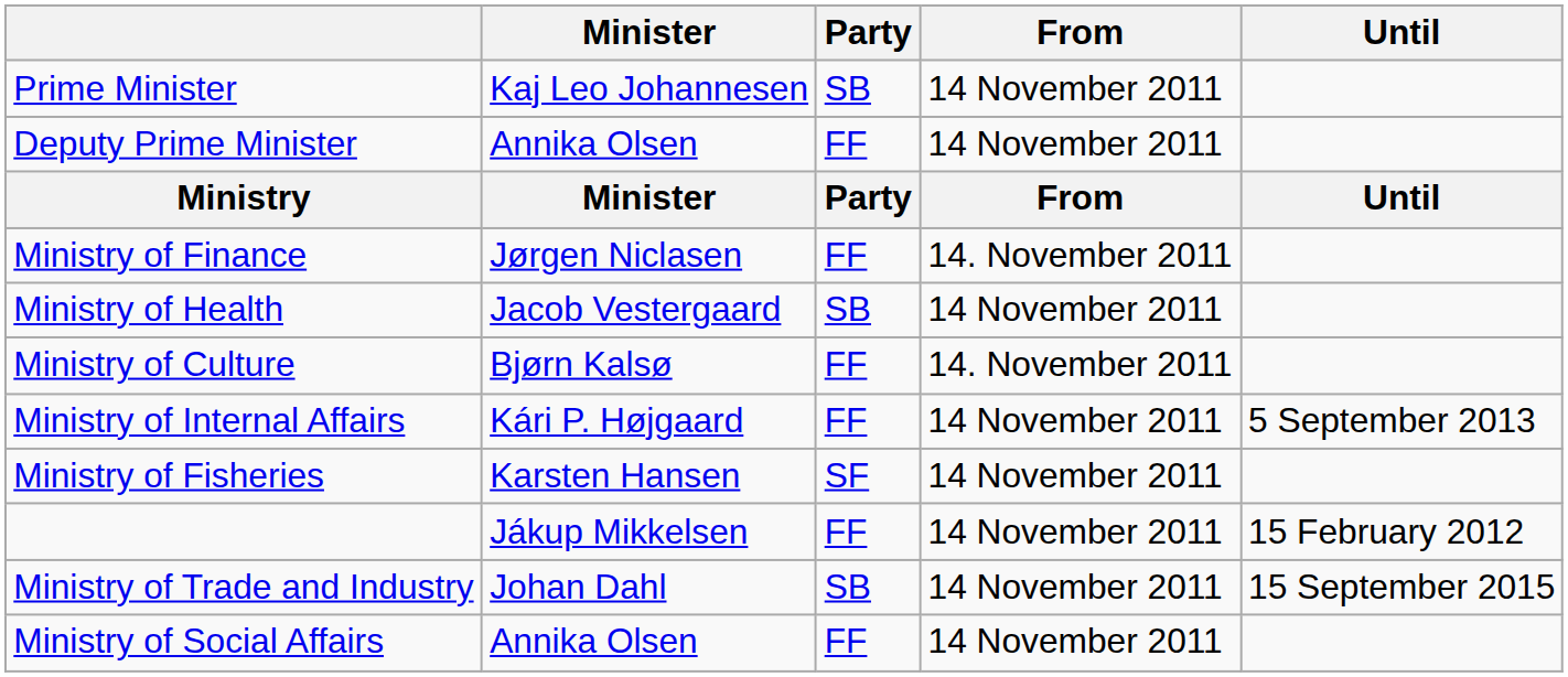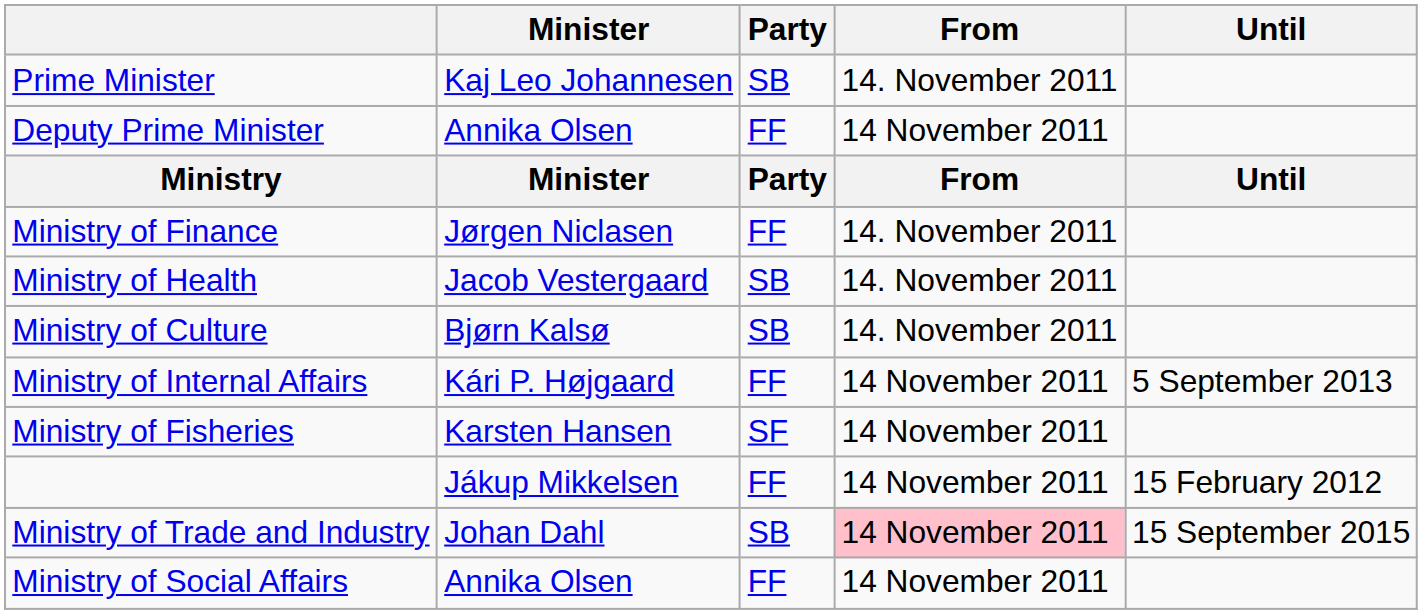Prime Minister | From: 14 November 2011 -> 14. November 2011
Ministry of Health | From: 14 November 2011 -> 14. November 2011
Ministry of Culture | Party: FF -> SB
Ministry of Trade and Industry | From: no background -> pink background
